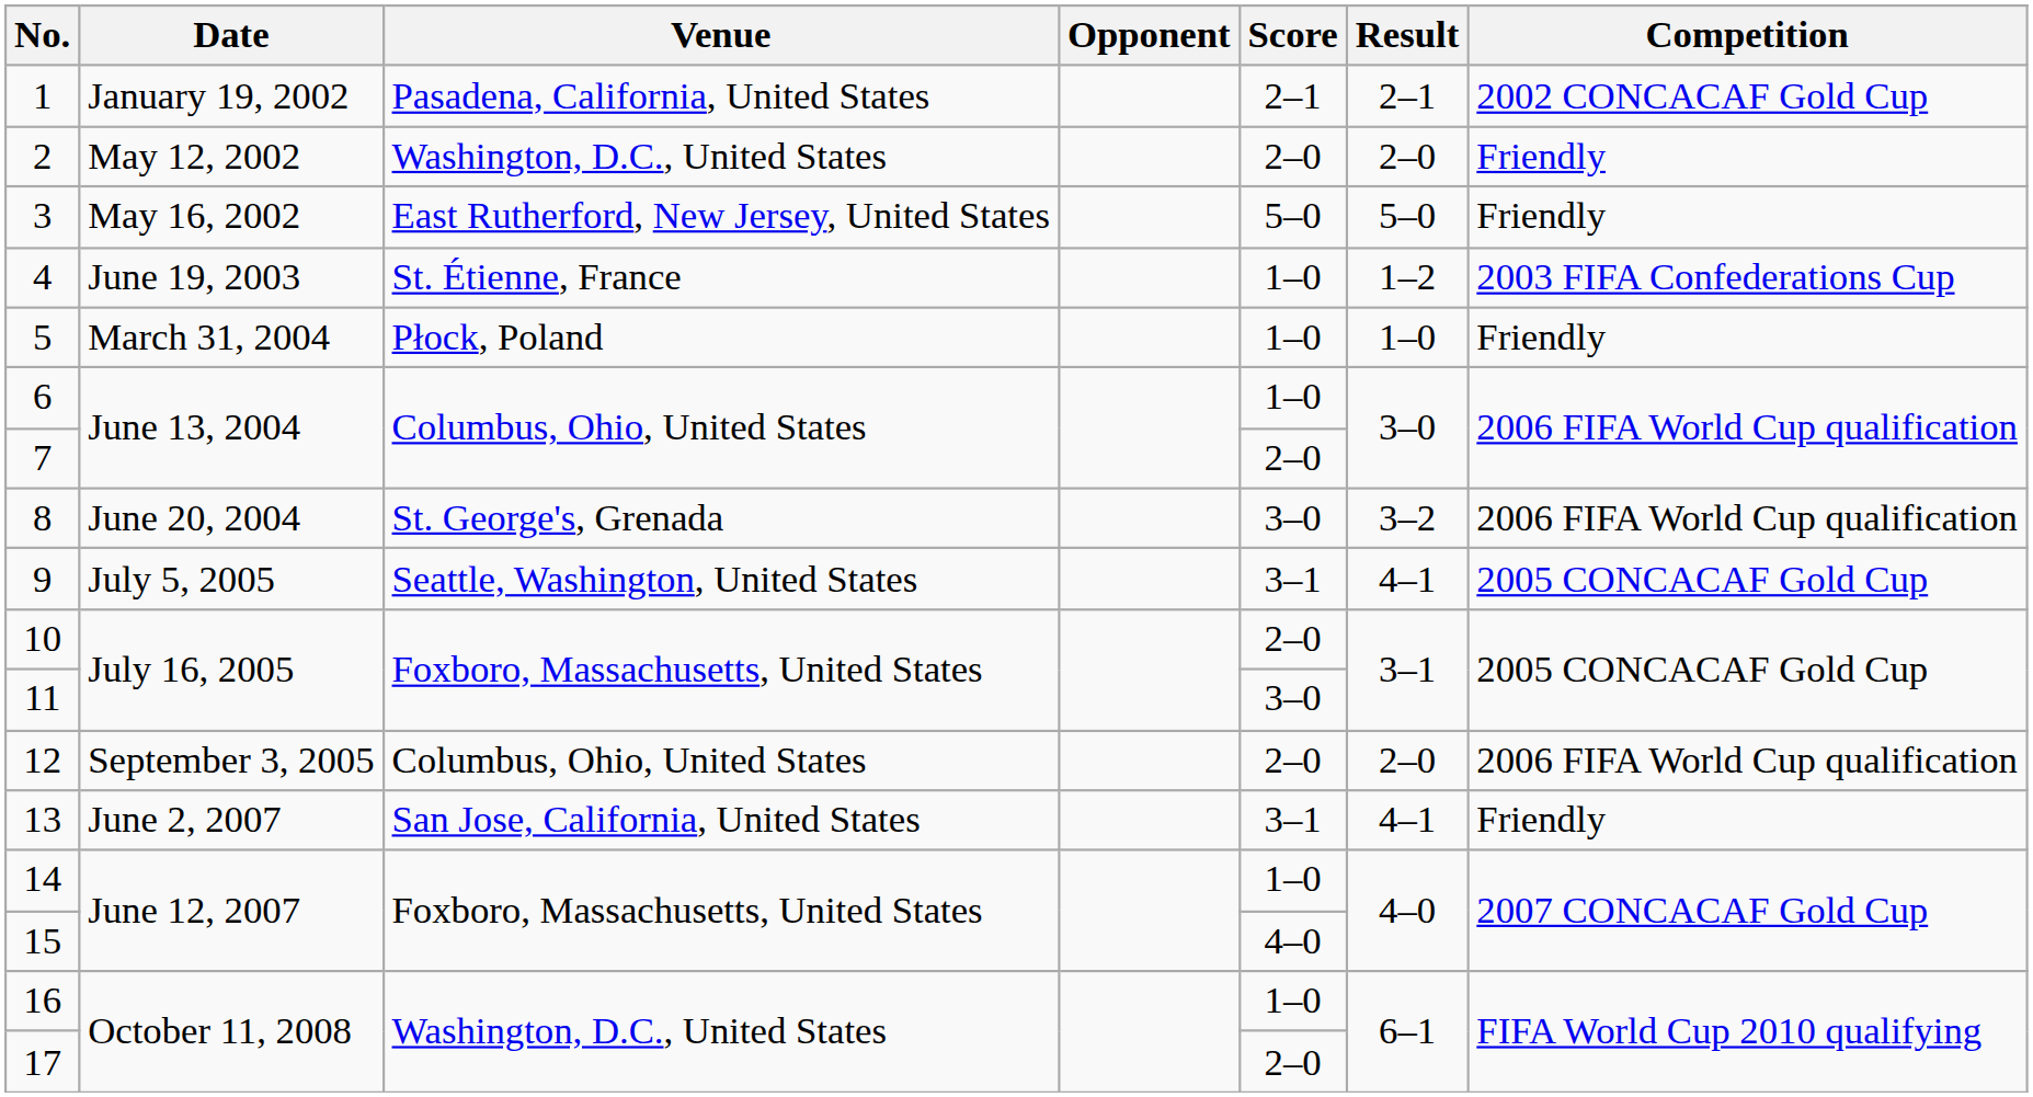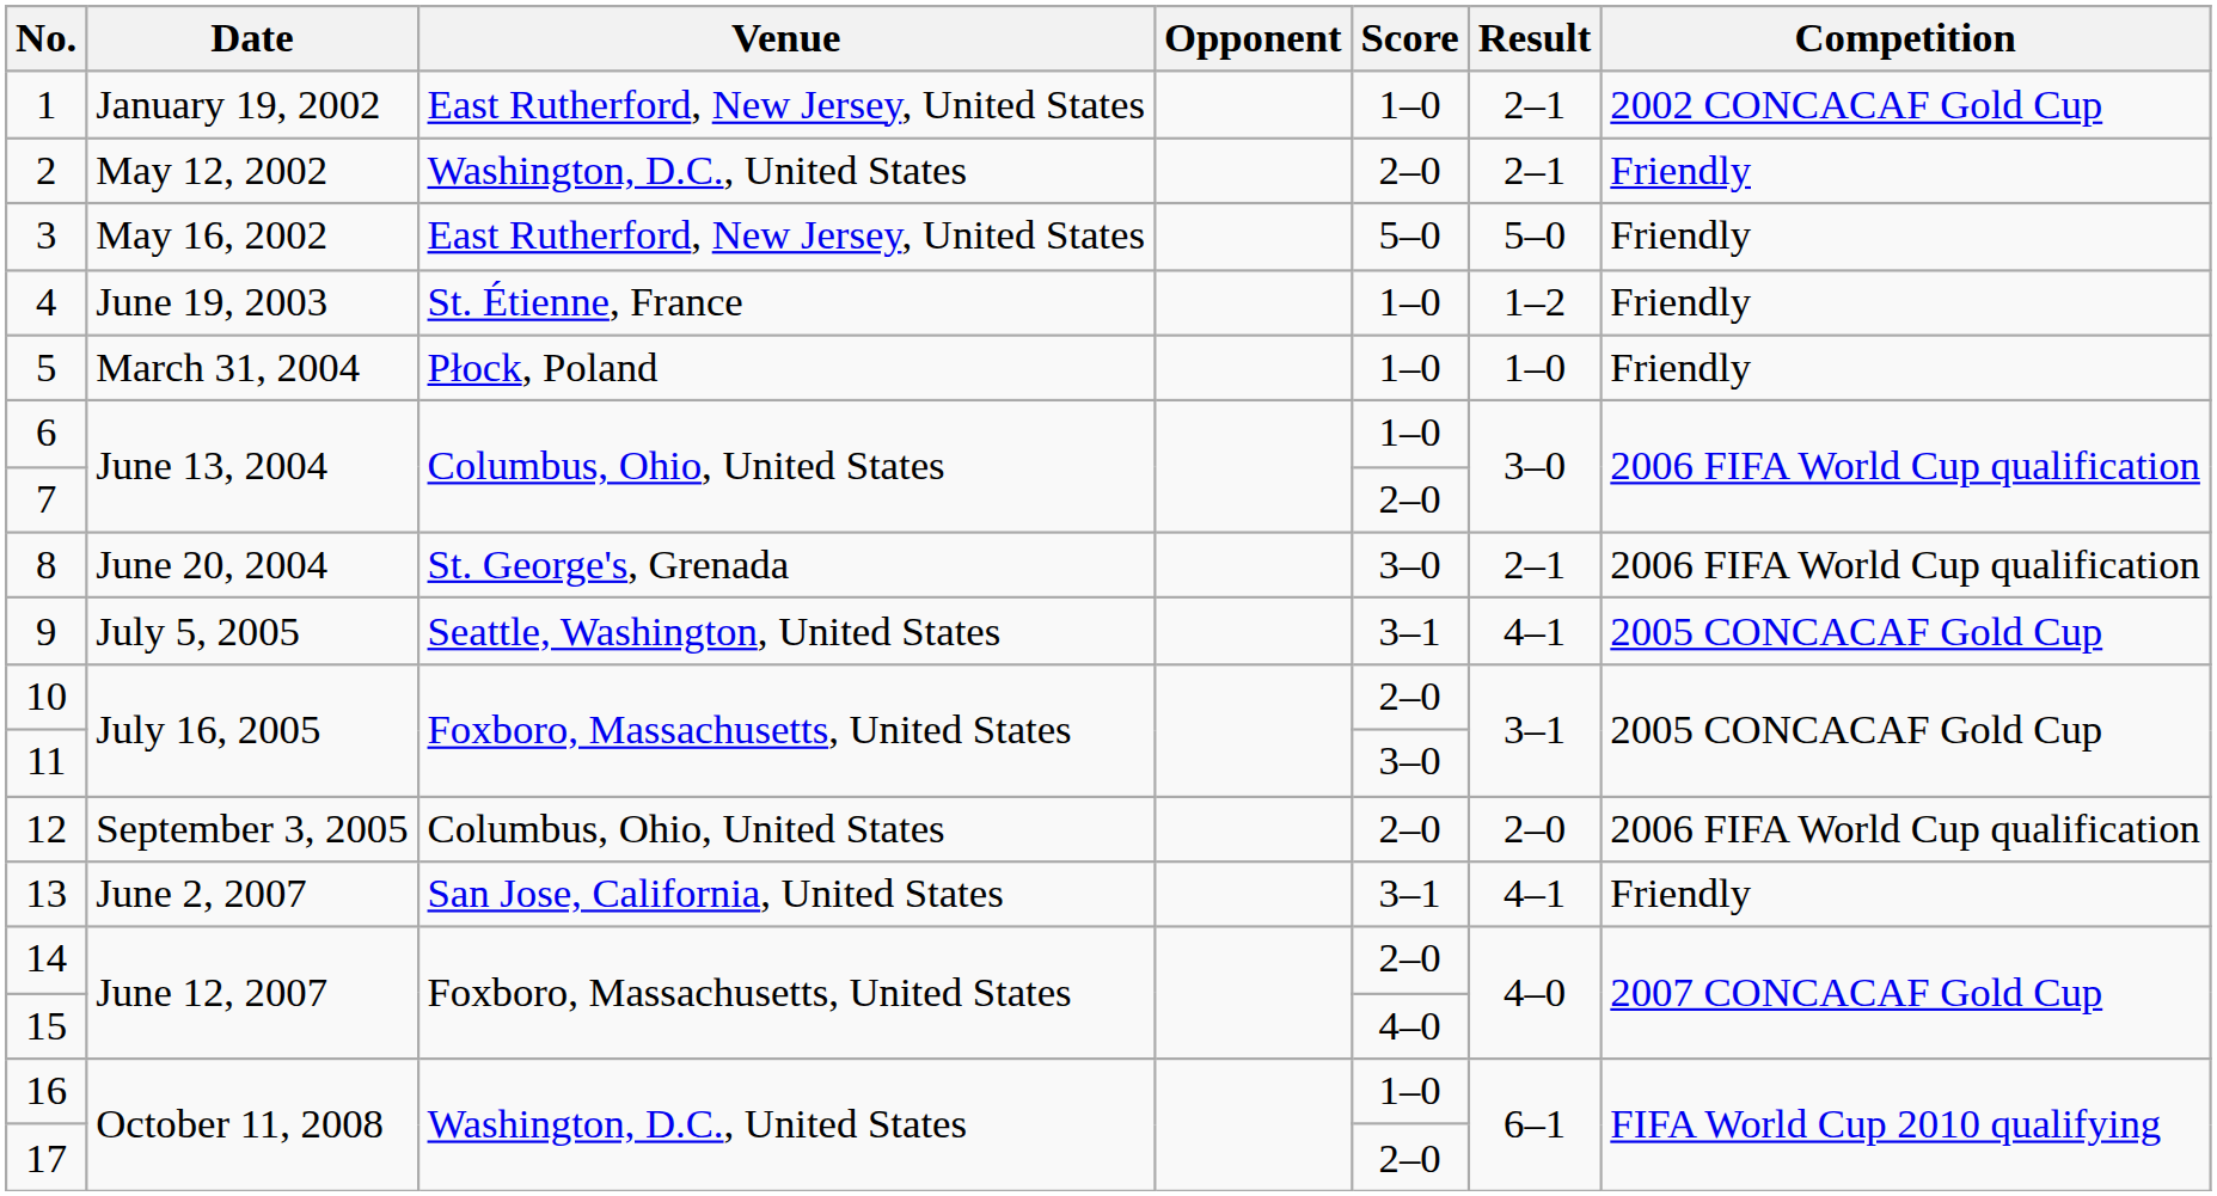1 | Venue: Pasadena, California, United States -> East Rutherford, New Jersey, United States
1 | Score: 2–1 -> 1–0
2 | Result: 2–0 -> 2–1
4 | Competition: 2003 FIFA Confederations Cup -> Friendly
8 | Result: 3–2 -> 2–1
14 | Score: 1–0 -> 2–0
